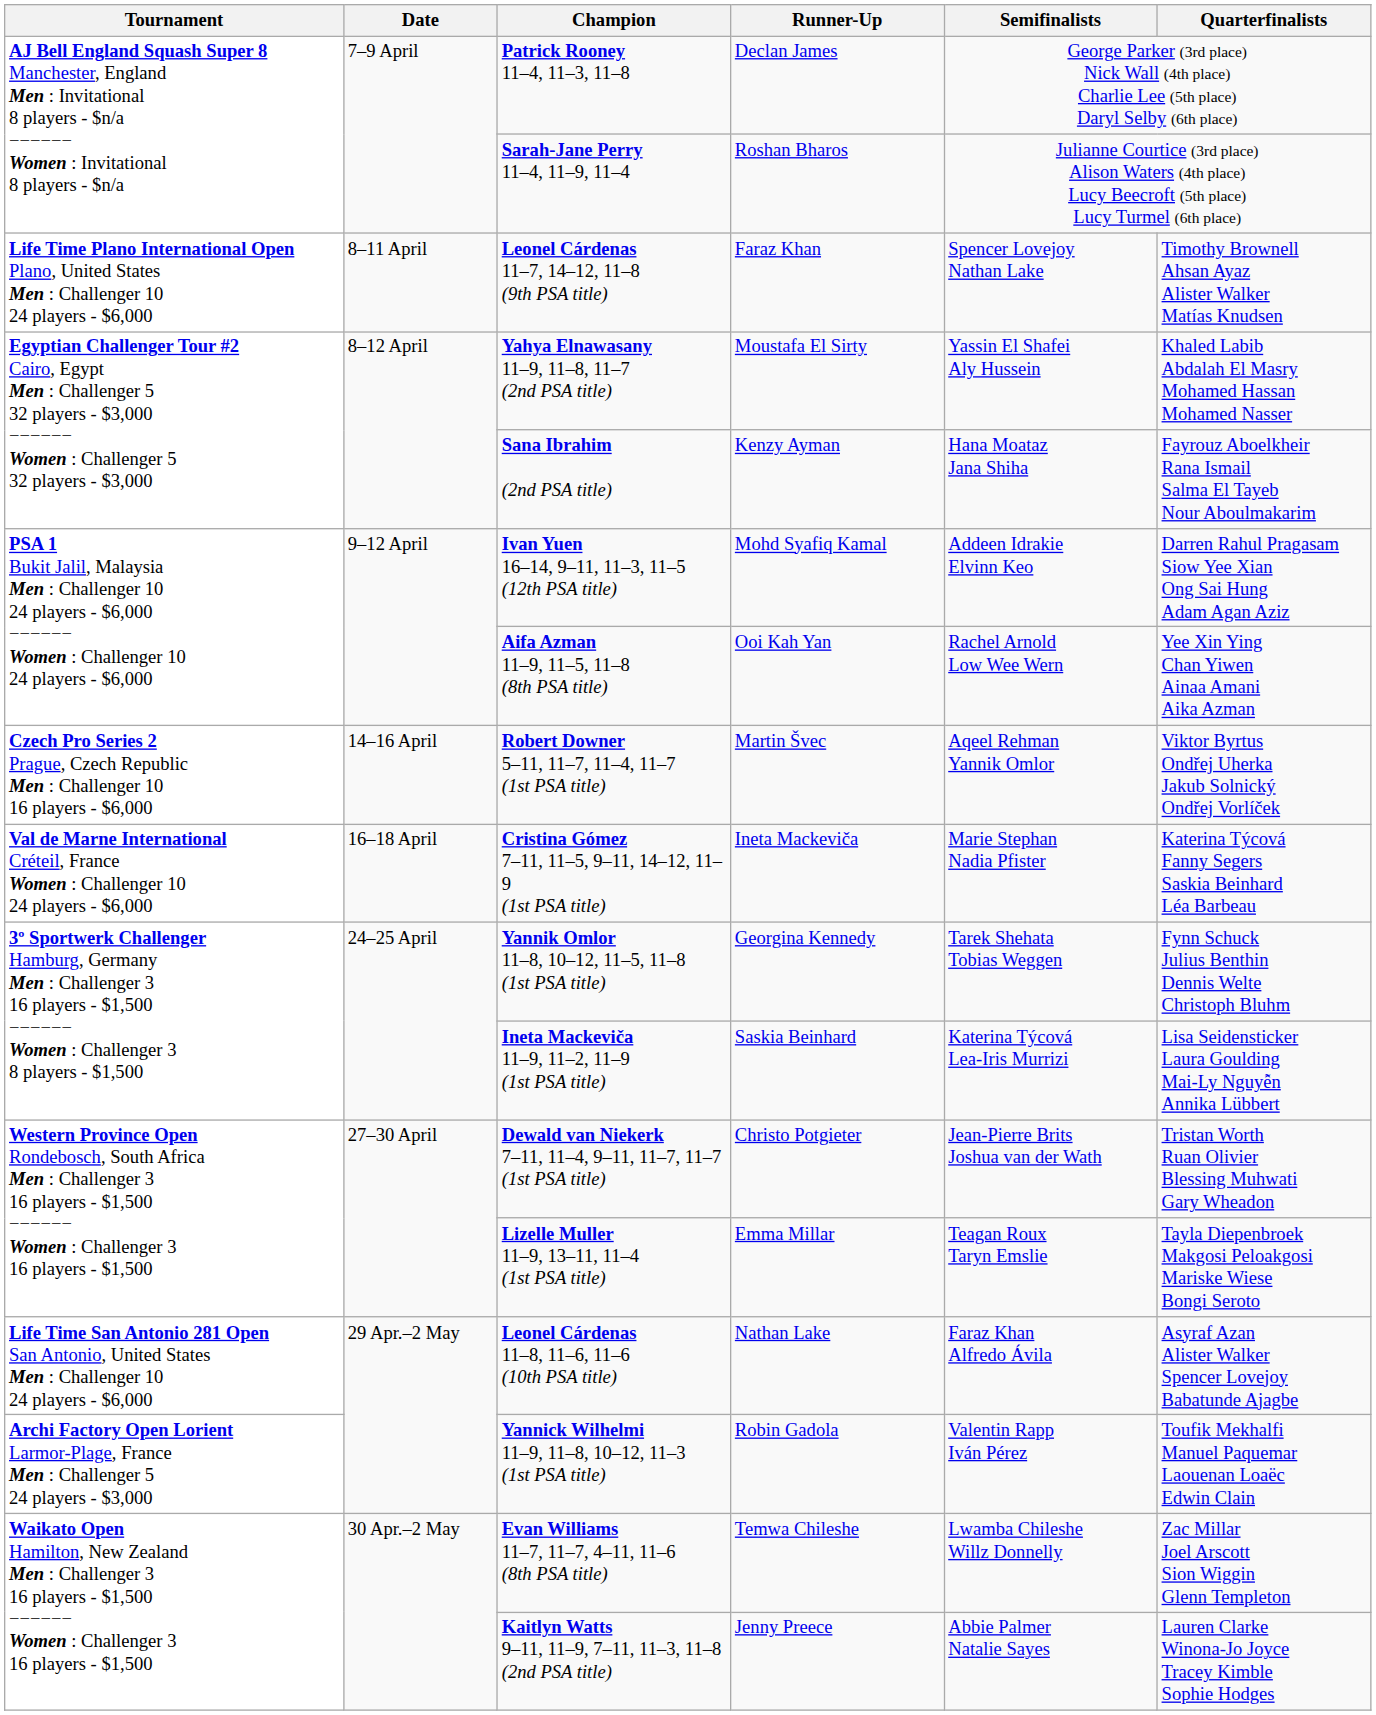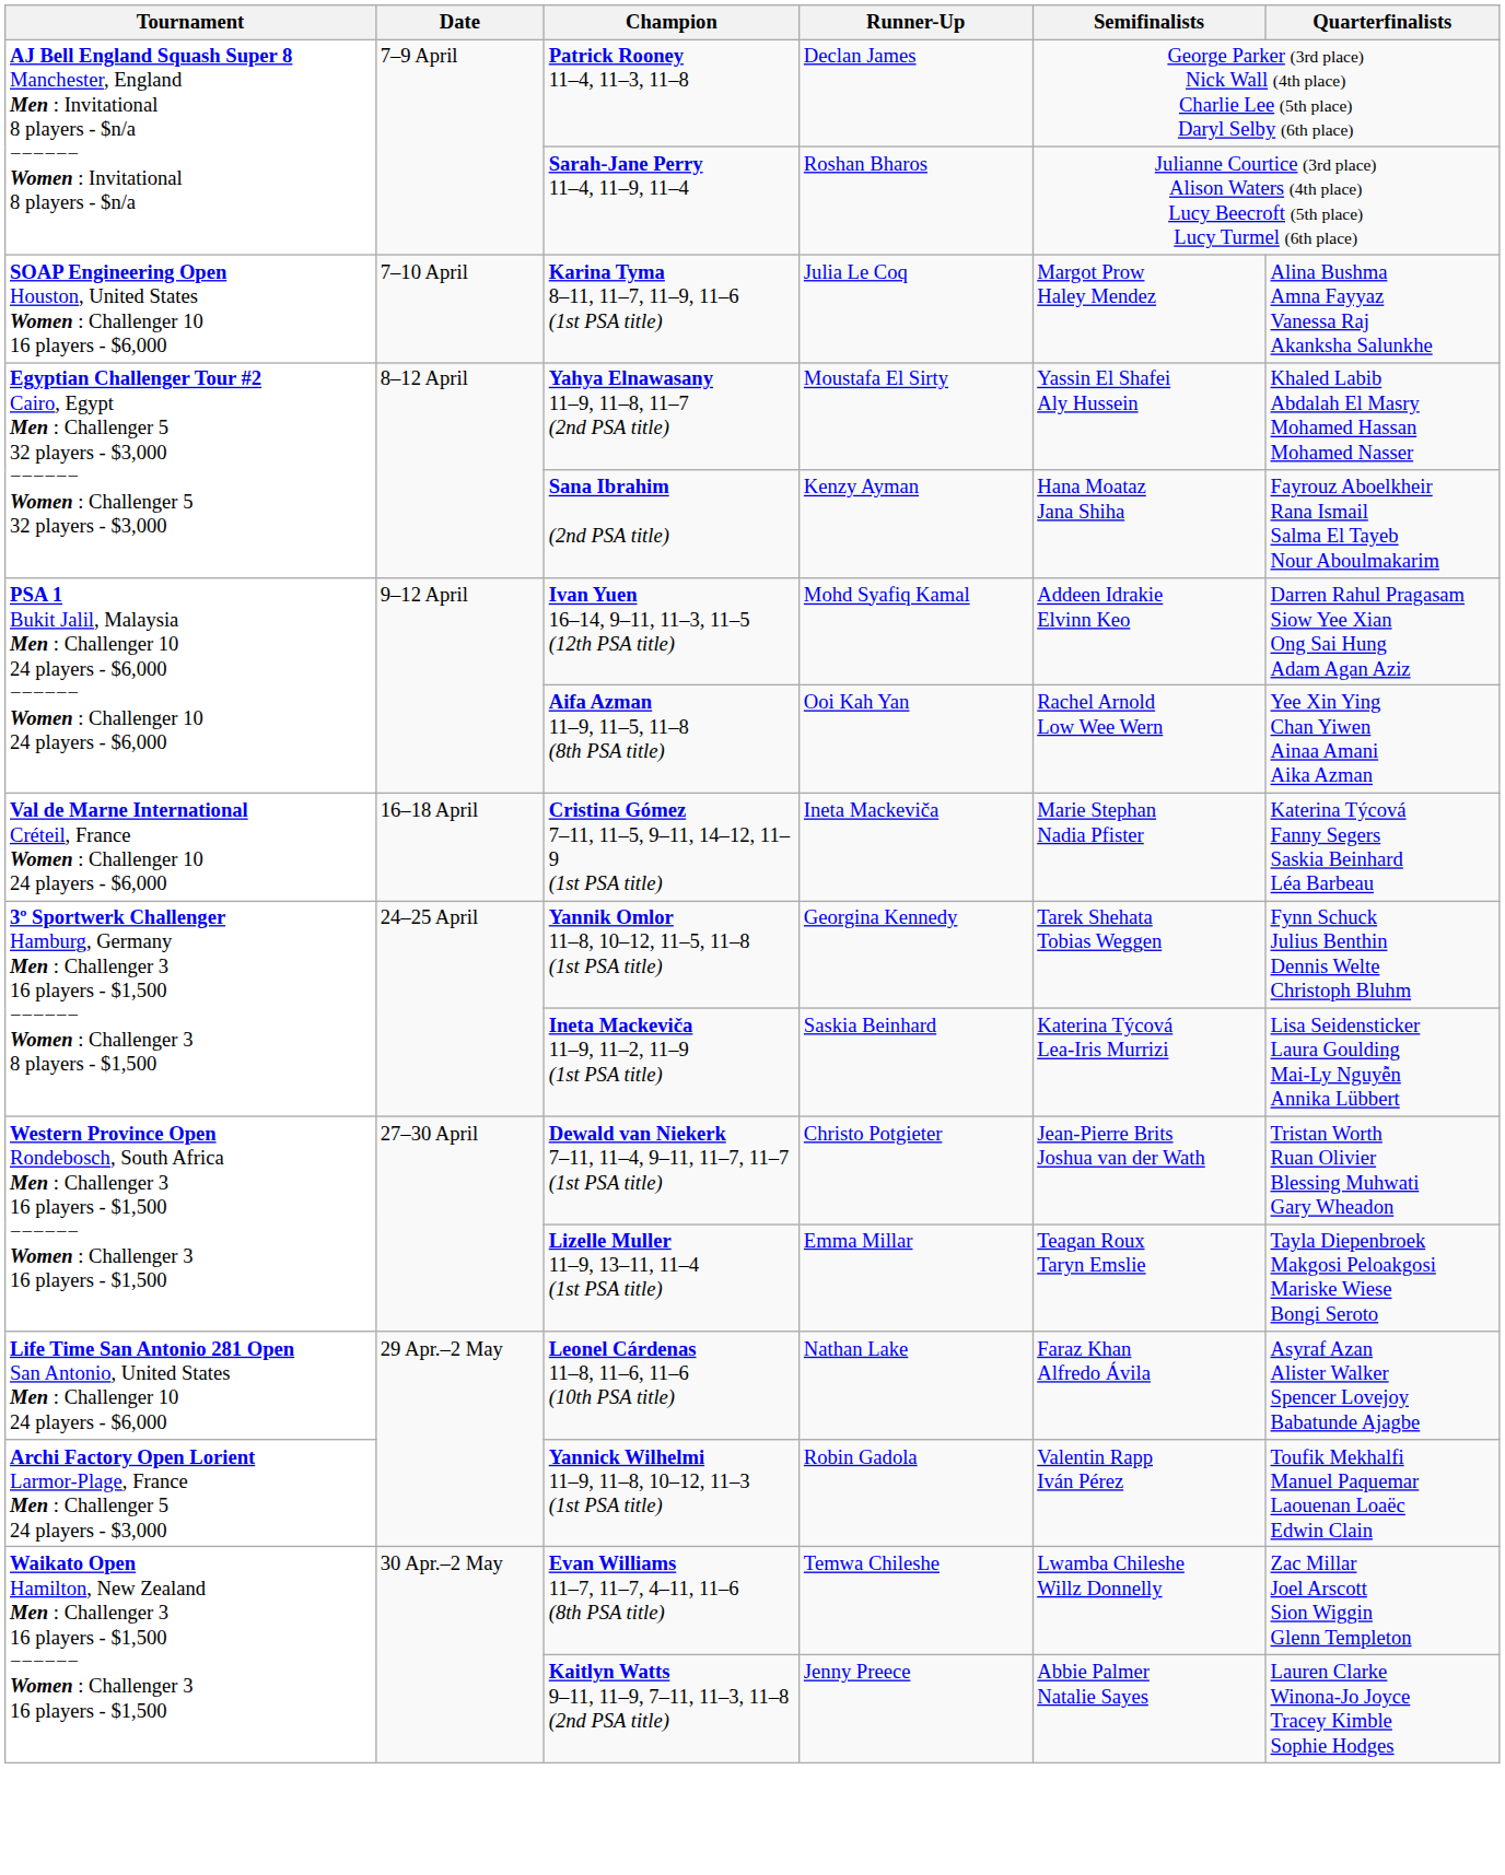+ row: SOAP Engineering Open Houston, United States Women : Challenger 10 16 players - $6,000 | 7–10 April | Karina Tyma 8–11, 11–7, 11–9, 11–6 (1st PSA title) | Julia Le Coq | Margot Prow Haley Mendez | Alina Bushma Amna Fayyaz Vanessa Raj Akanksha Salunkhe
- row: Life Time Plano International Open Plano, United States Men : Challenger 10 24 players - $6,000 | 8–11 April | Leonel Cárdenas 11–7, 14–12, 11–8 (9th PSA title) | Faraz Khan | Spencer Lovejoy Nathan Lake | Timothy Brownell Ahsan Ayaz Alister Walker Matías Knudsen
- row: Czech Pro Series 2 Prague, Czech Republic Men : Challenger 10 16 players - $6,000 | 14–16 April | Robert Downer 5–11, 11–7, 11–4, 11–7 (1st PSA title) | Martin Švec | Aqeel Rehman Yannik Omlor | Viktor Byrtus Ondřej Uherka Jakub Solnický Ondřej Vorlíček
